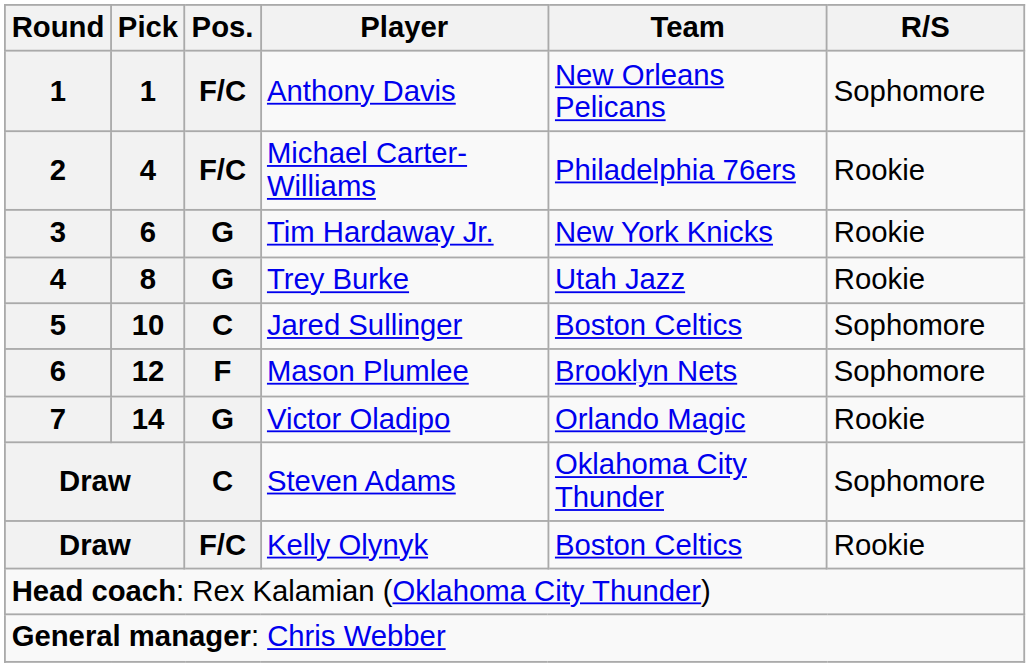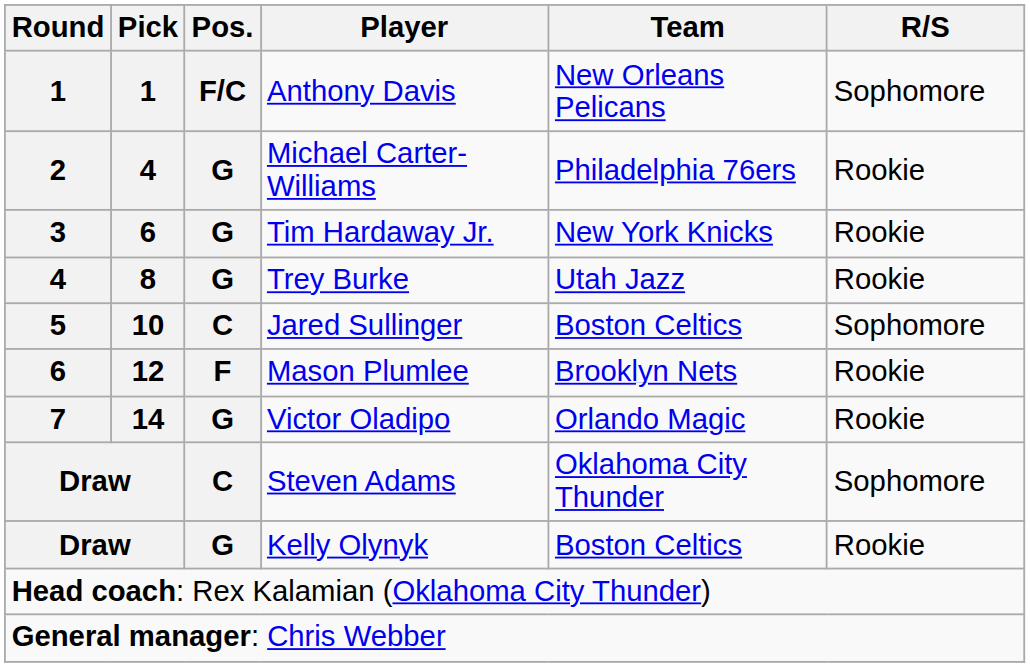Michael Carter-Williams | Pos.: F/C -> G
Mason Plumlee | R/S: Sophomore -> Rookie
Kelly Olynyk | Pos.: F/C -> G
